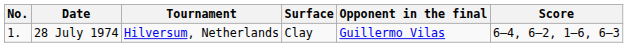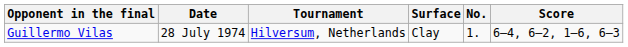columns swapped: No. <-> Opponent in the final
